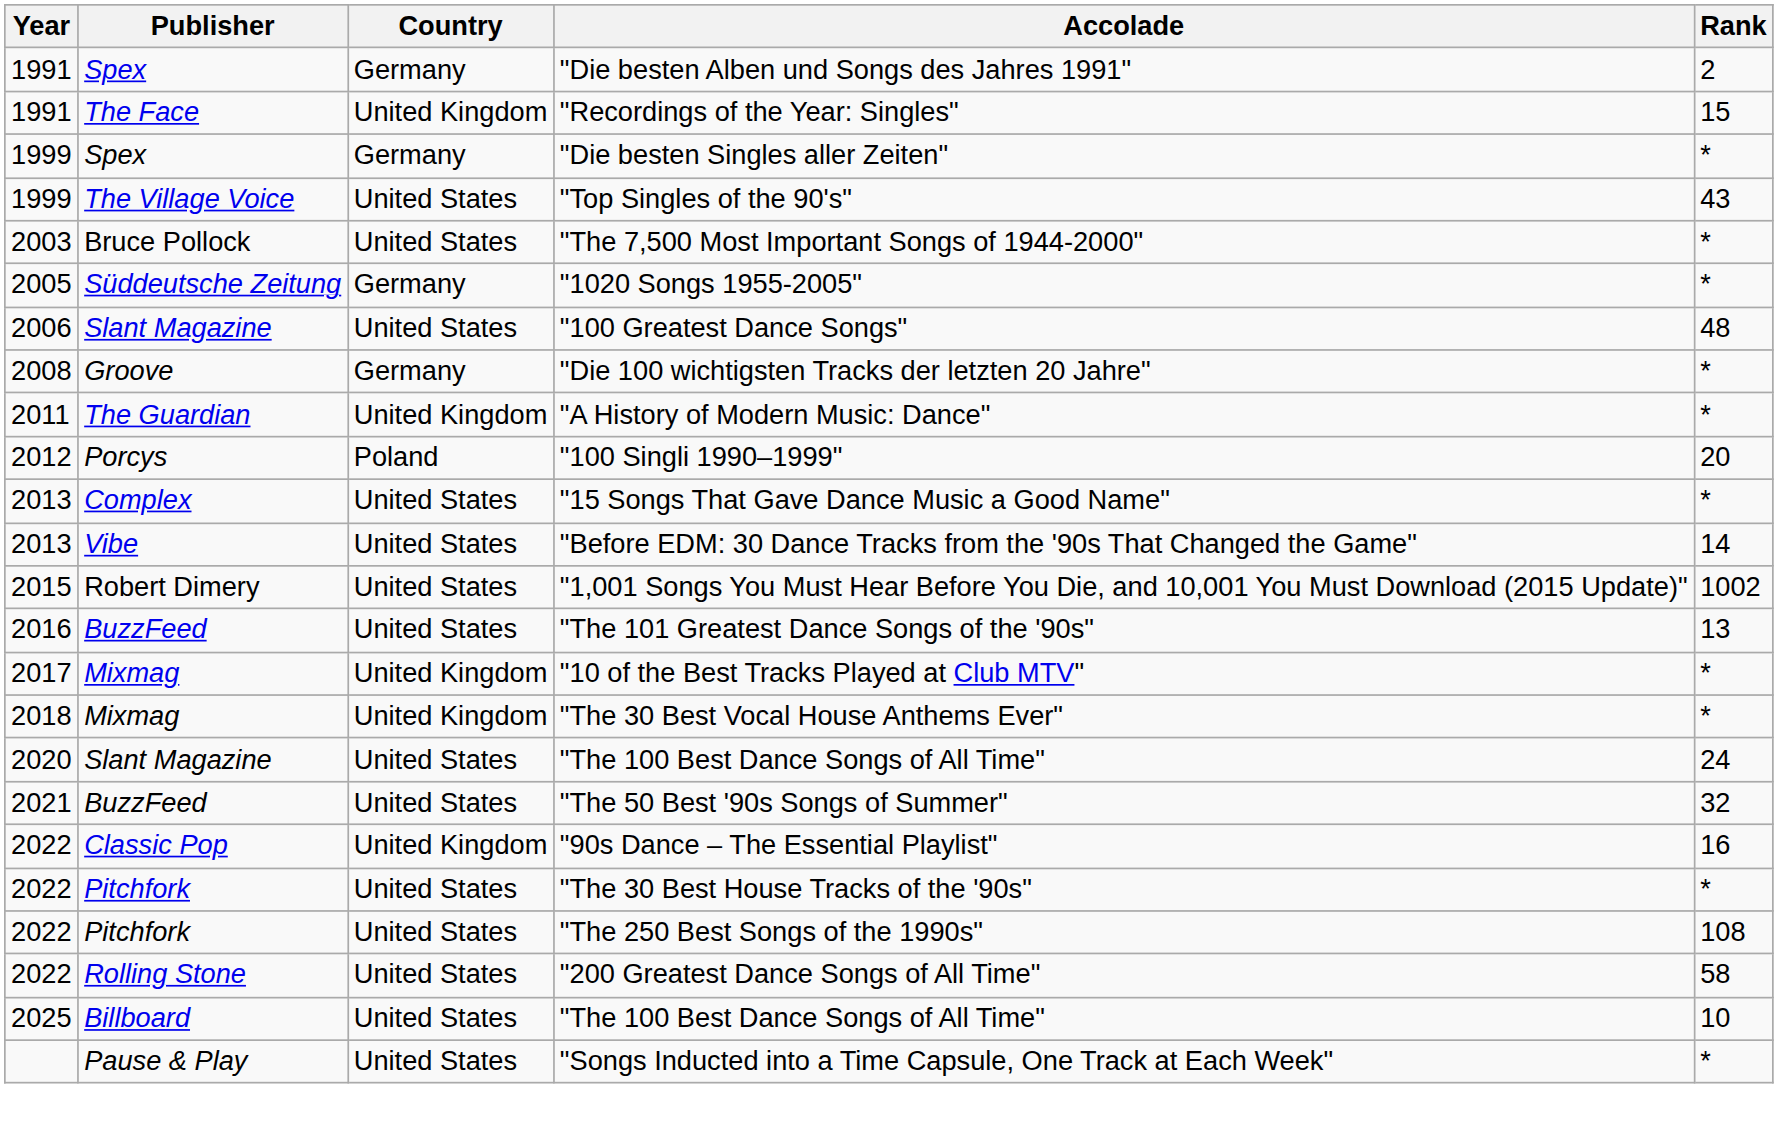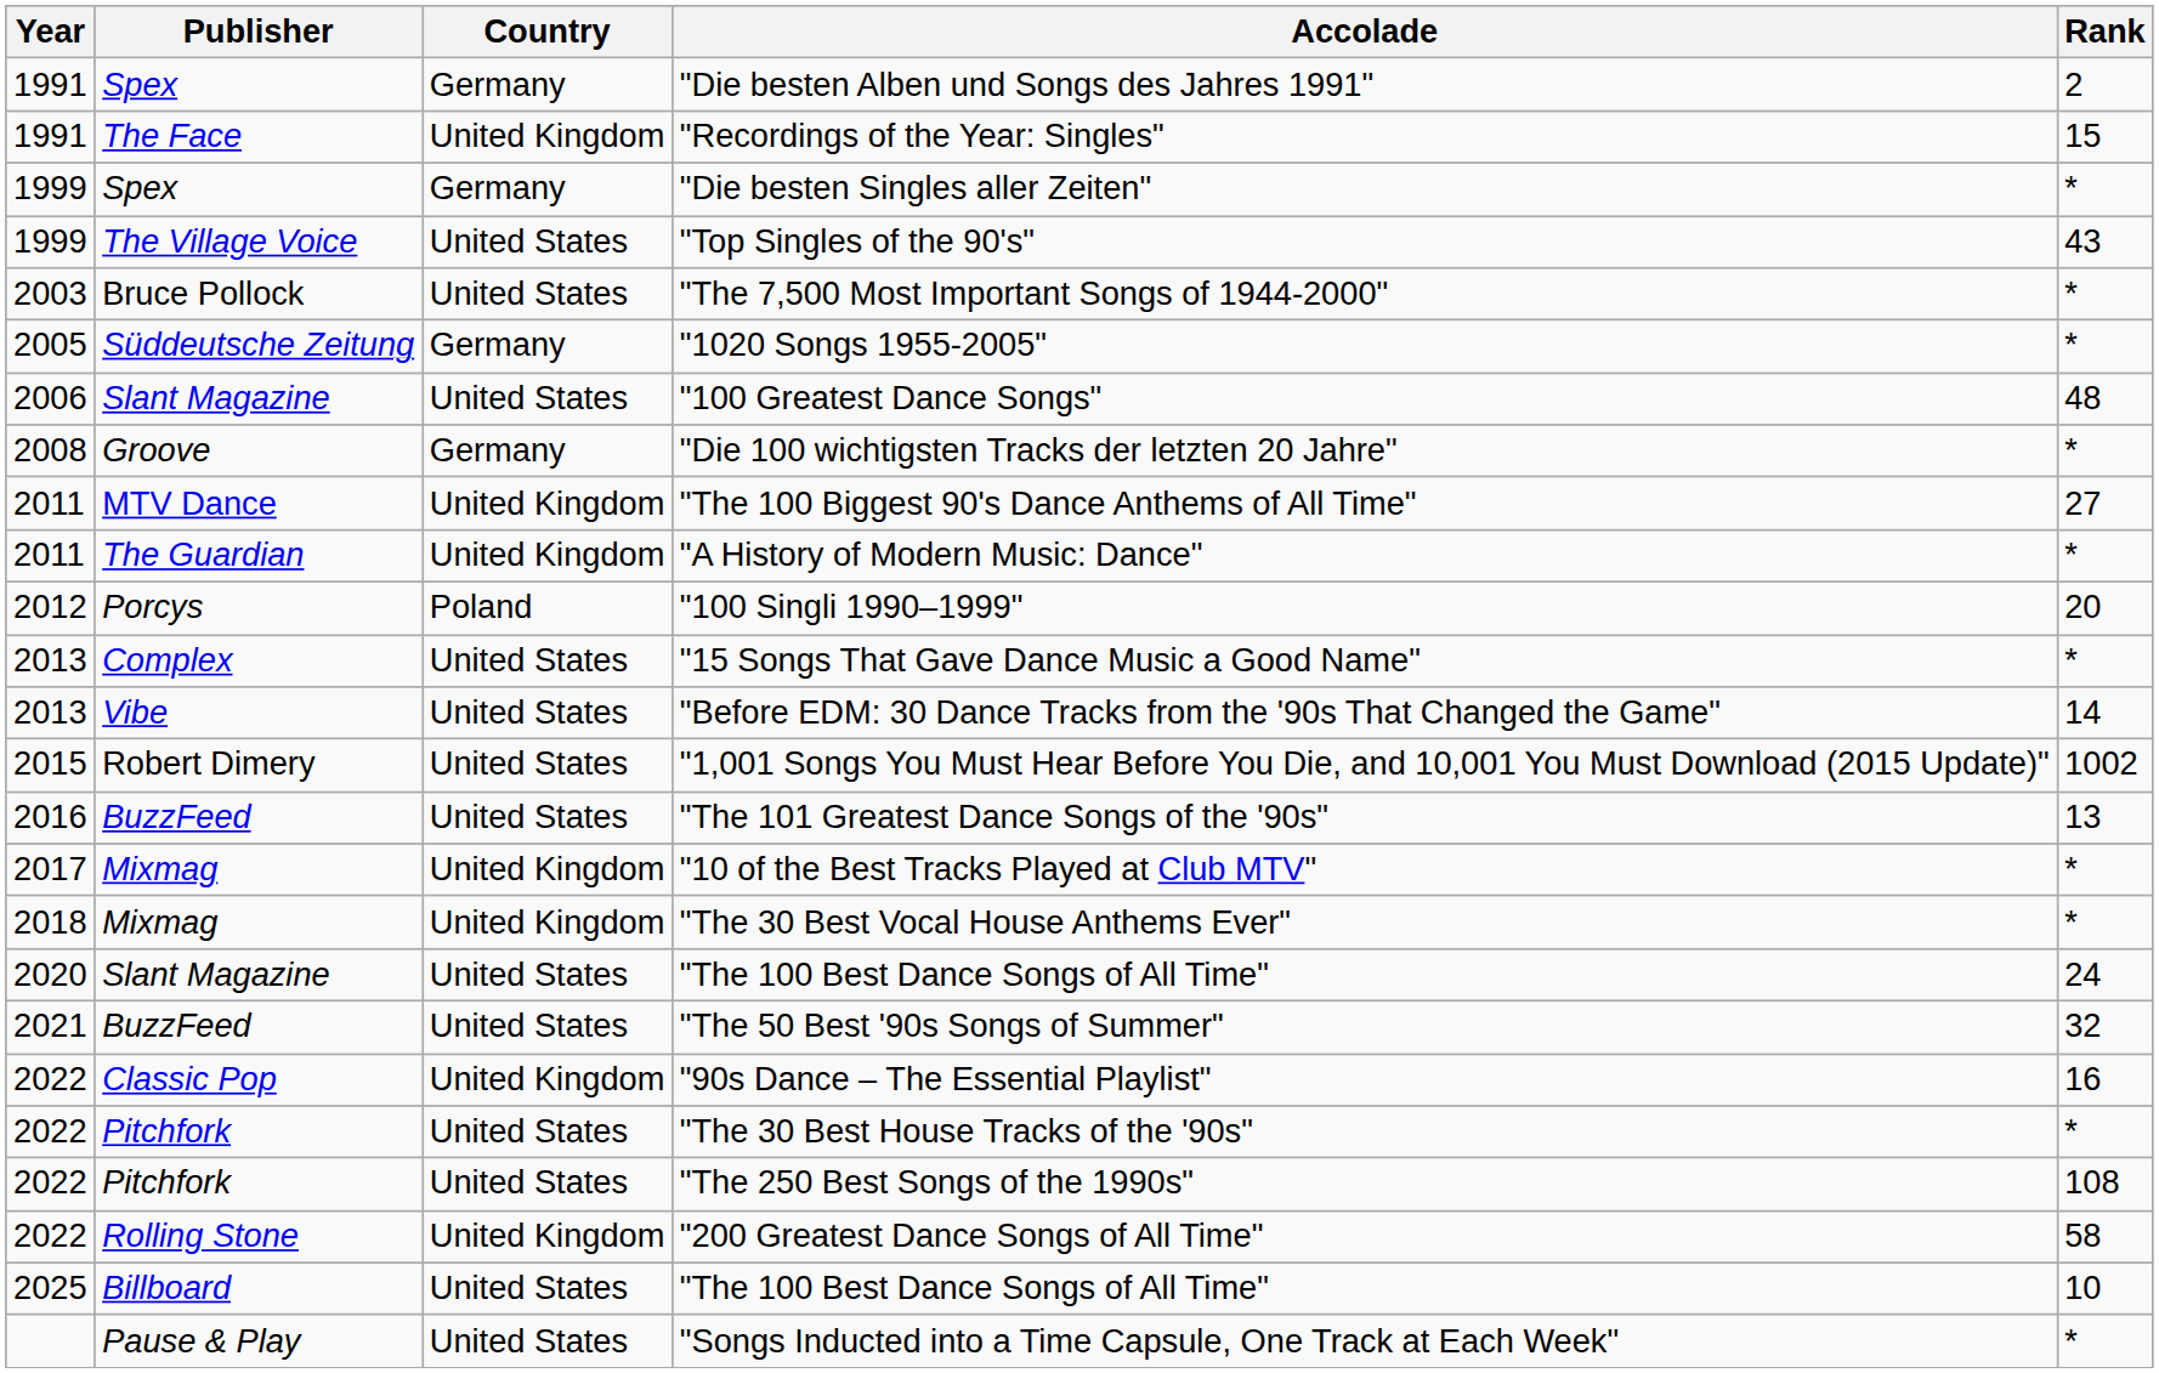+ row: 2011 | MTV Dance | United Kingdom | "The 100 Biggest 90's Dance Anthems of All Time" | 27
"200 Greatest Dance Songs of All Time" | Country: United States -> United Kingdom
